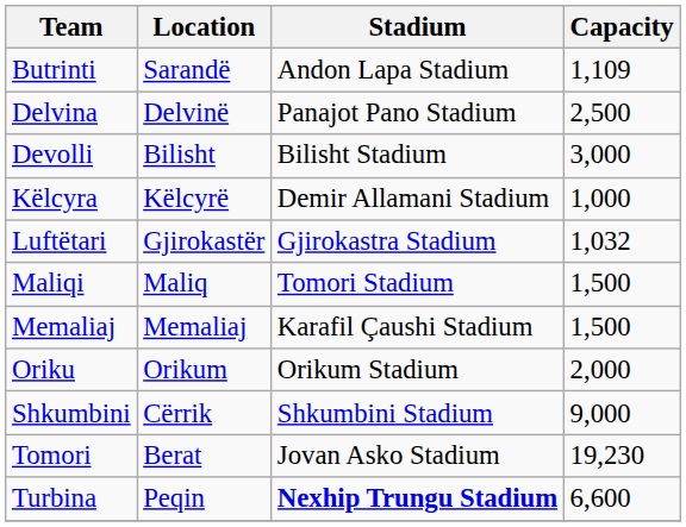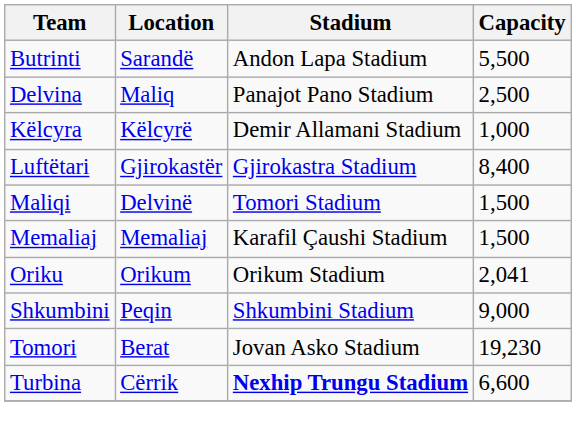Butrinti | Capacity: 1,109 -> 5,500
Delvina | Location: Delvinë -> Maliq
- row: Devolli | Bilisht | Bilisht Stadium | 3,000
Luftëtari | Capacity: 1,032 -> 8,400
Maliqi | Location: Maliq -> Delvinë
Oriku | Capacity: 2,000 -> 2,041
Shkumbini | Location: Cërrik -> Peqin
Turbina | Location: Peqin -> Cërrik
